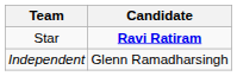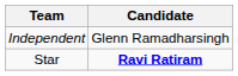rows swapped: Star <-> Independent
